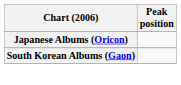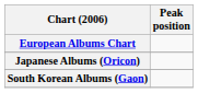+ row: European Albums Chart
